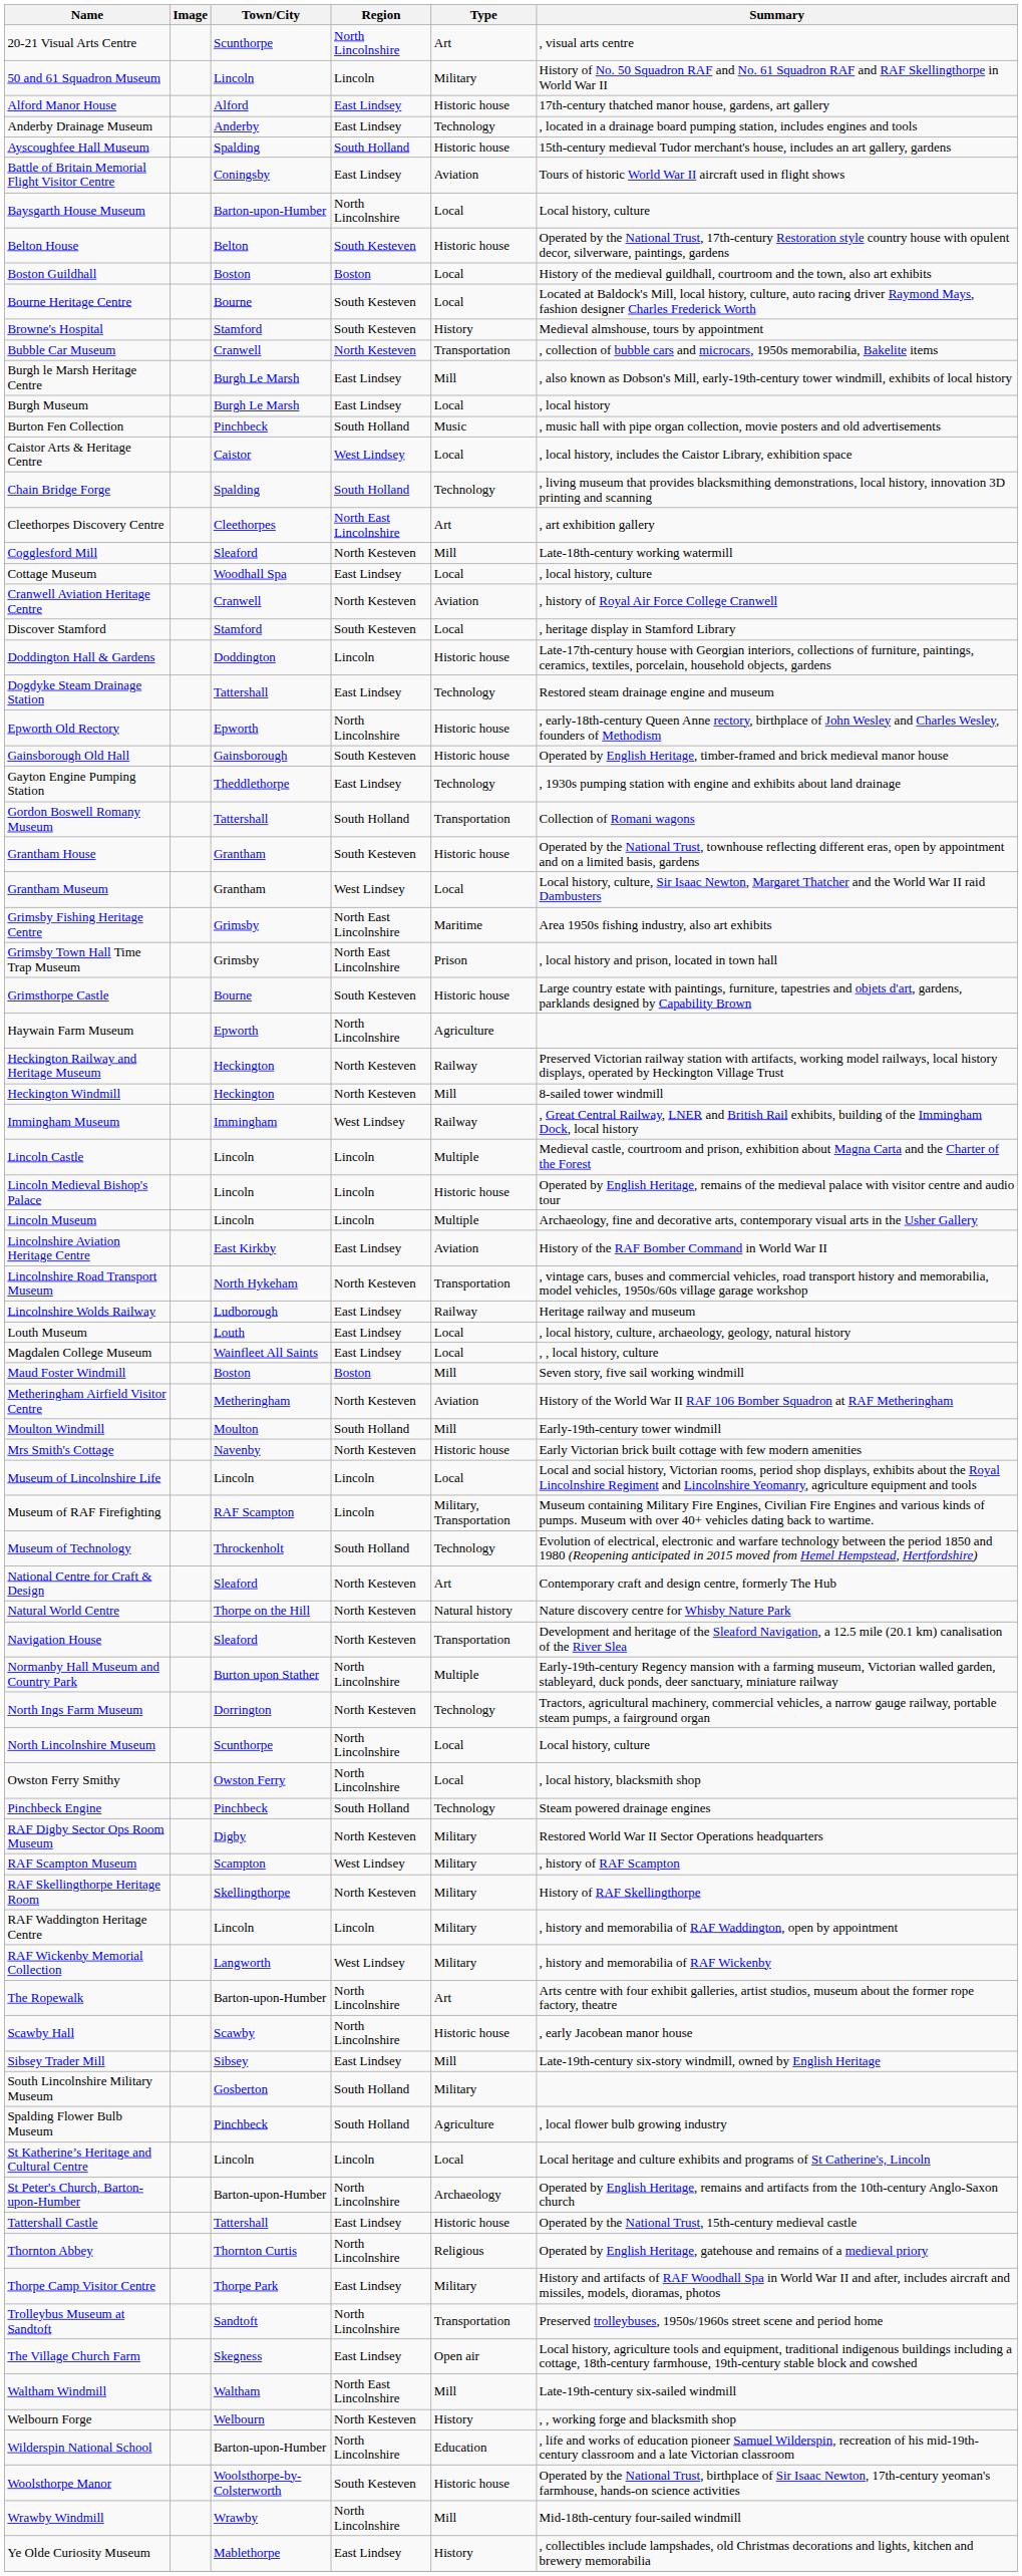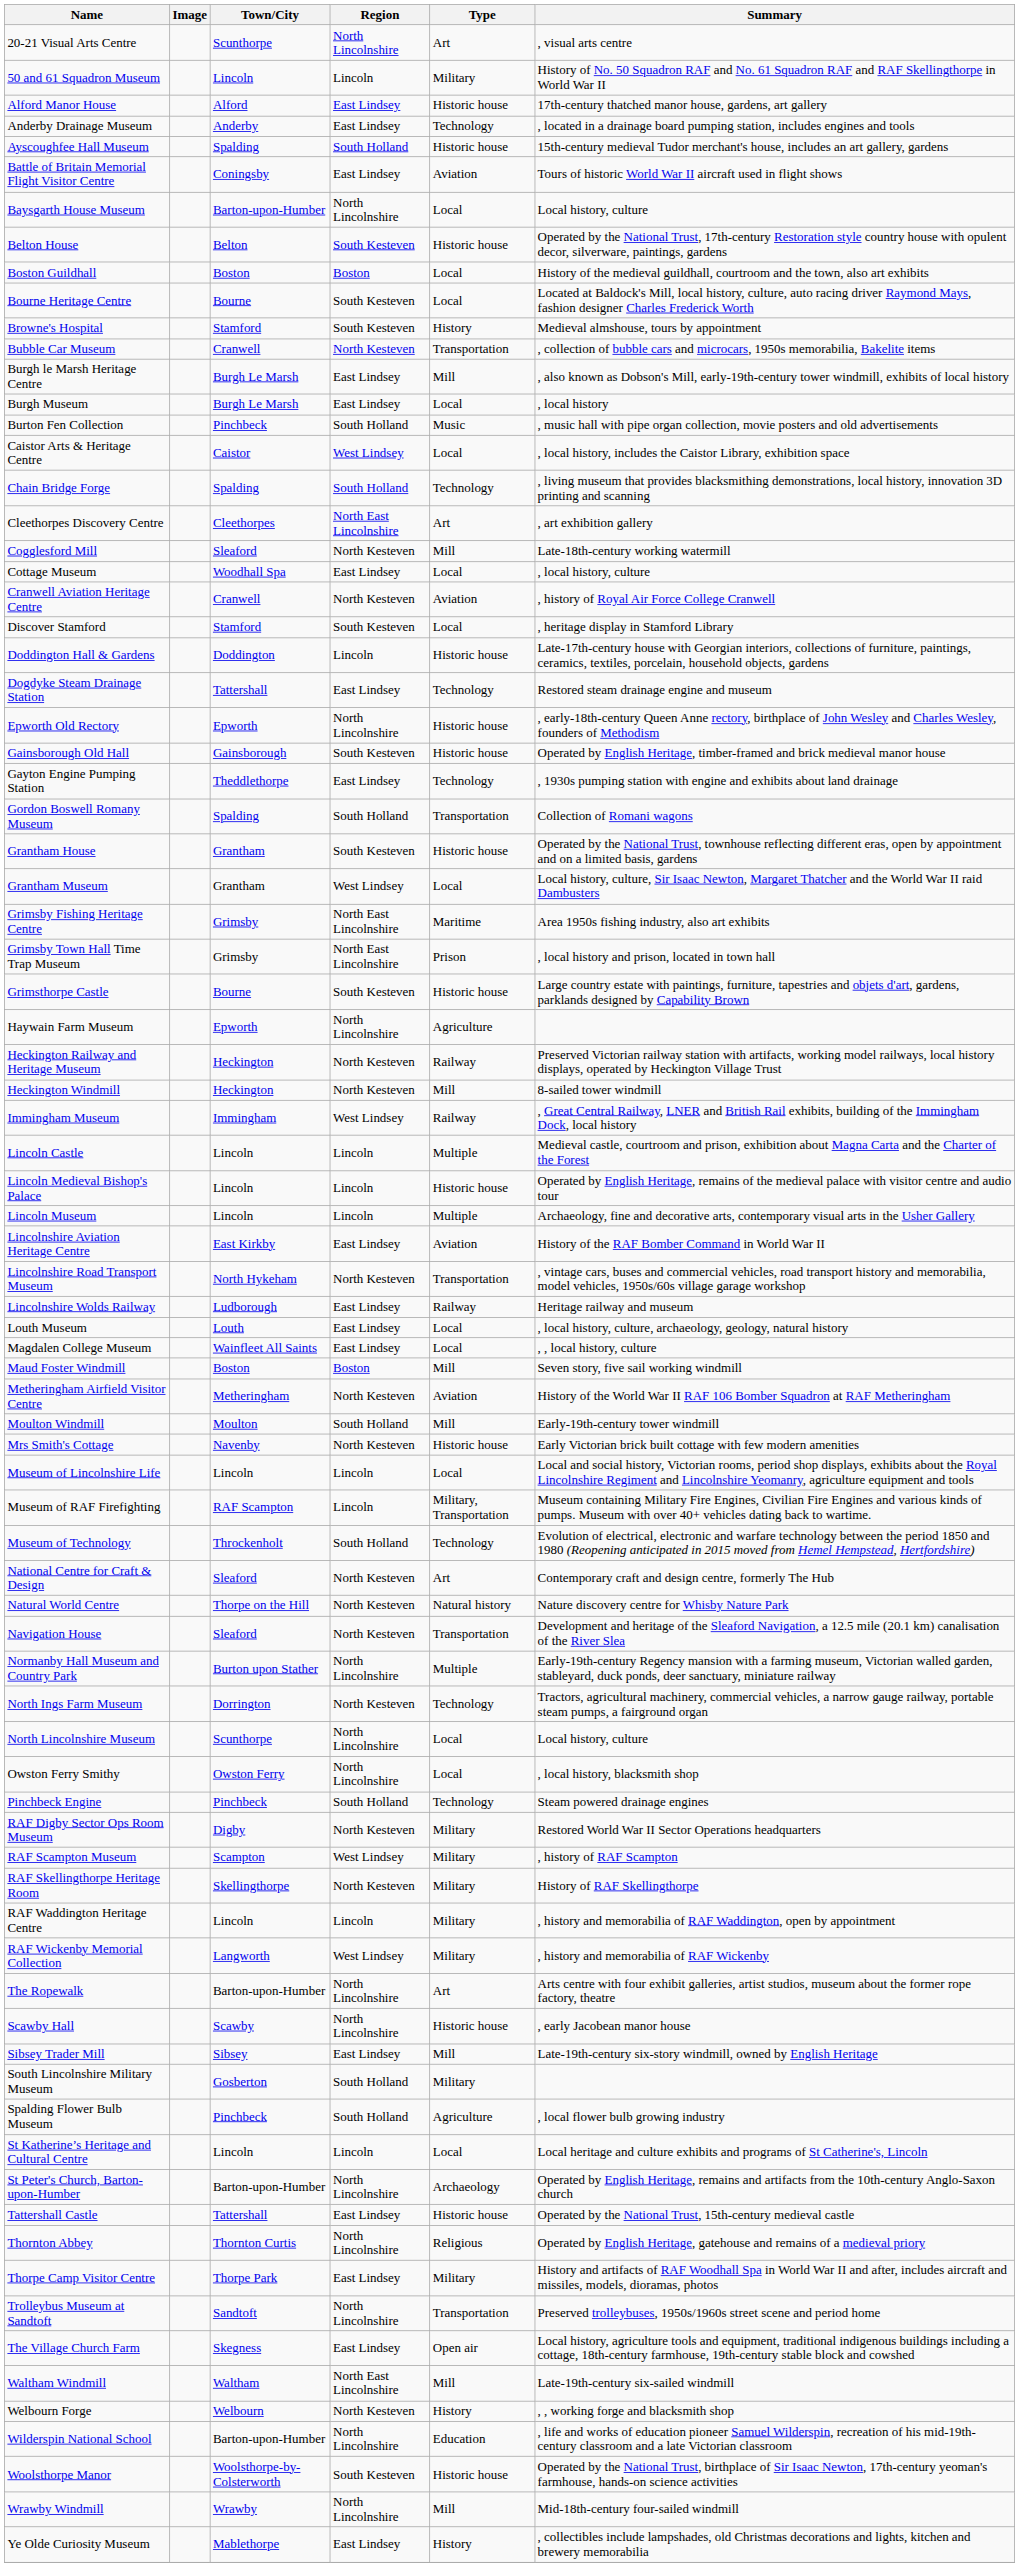Gordon Boswell Romany Museum | Town/City: Tattershall -> Spalding
